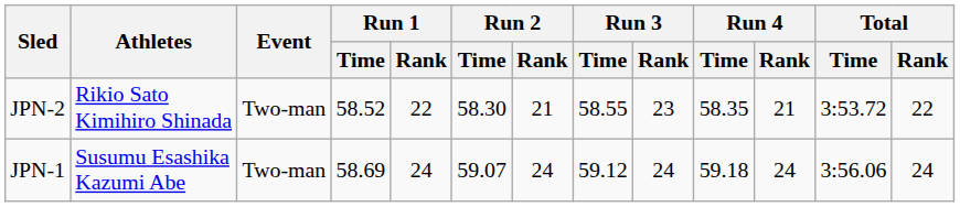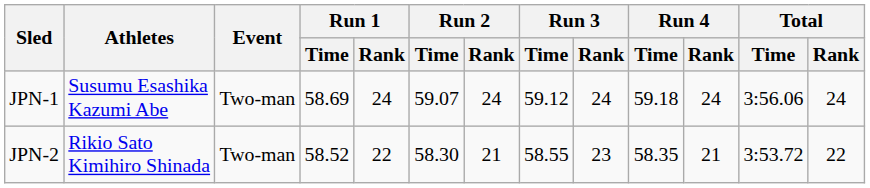rows swapped: JPN-1 <-> JPN-2
